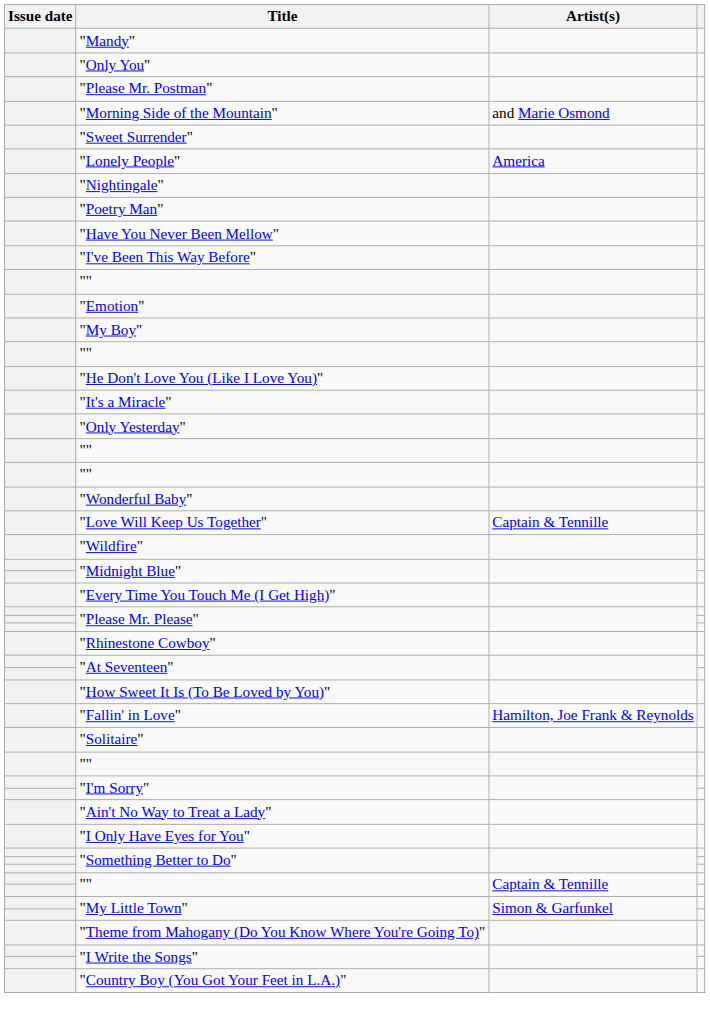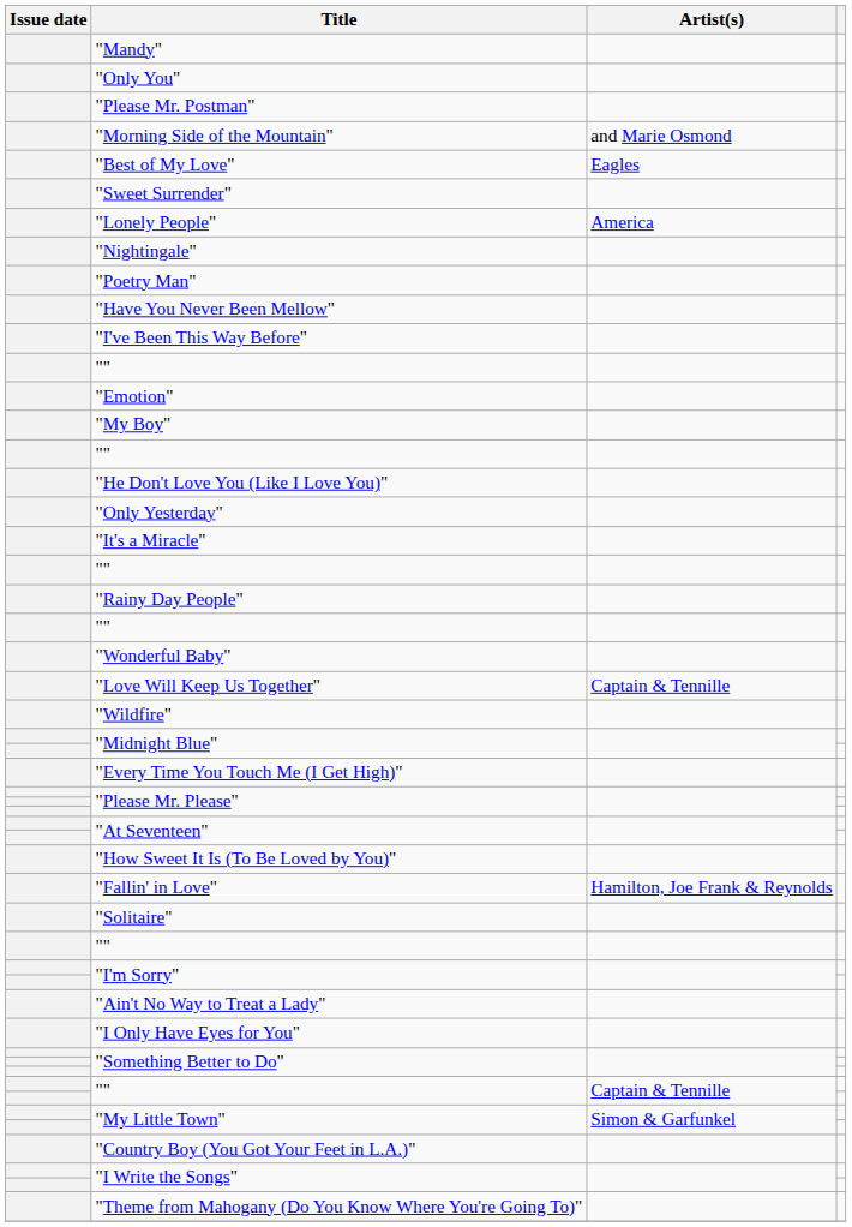+ row: "Best of My Love" | Eagles
rows swapped: "It's a Miracle" <-> "Only Yesterday"
+ row: "Rainy Day People"
- row: "Rhinestone Cowboy"
rows swapped: "Theme from Mahogany (Do You Know Where You're Going To)" <-> "Country Boy (You Got Your Feet in L.A.)"
